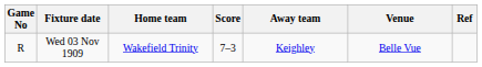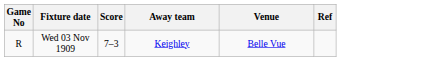- column: Home team | Wakefield Trinity
